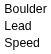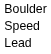rows swapped: Speed <-> Lead
